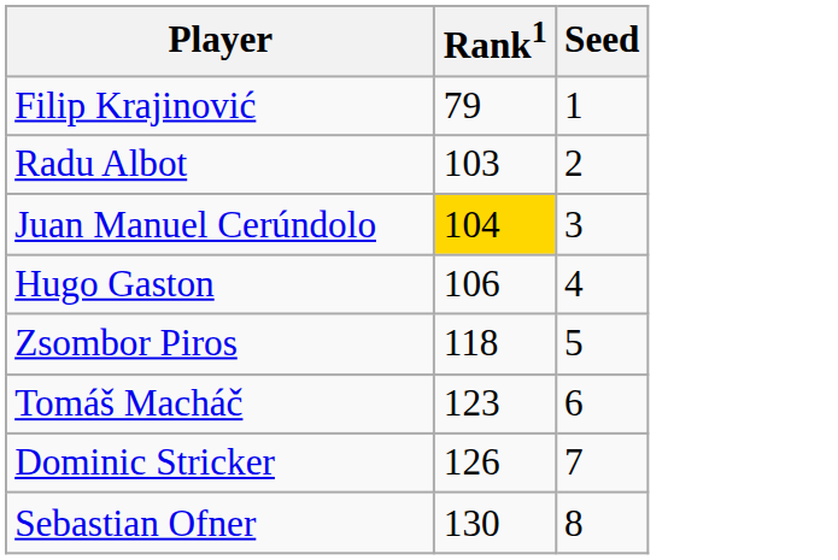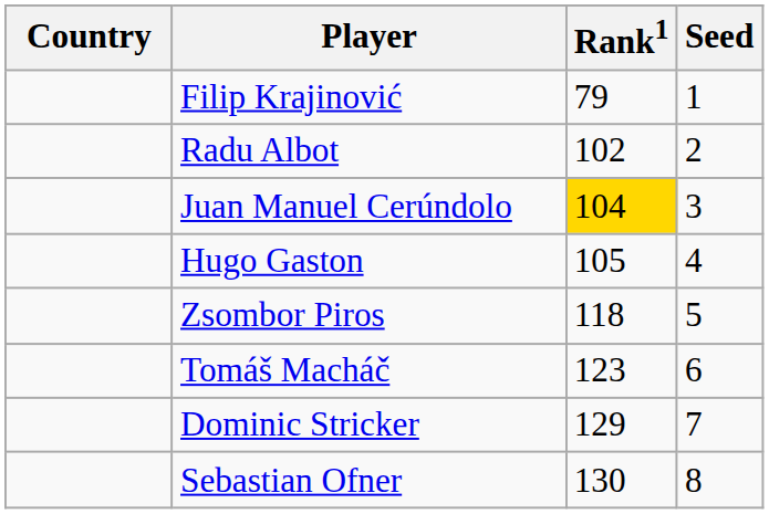+ column: Country
Radu Albot | Rank1: 103 -> 102
Hugo Gaston | Rank1: 106 -> 105
Dominic Stricker | Rank1: 126 -> 129
